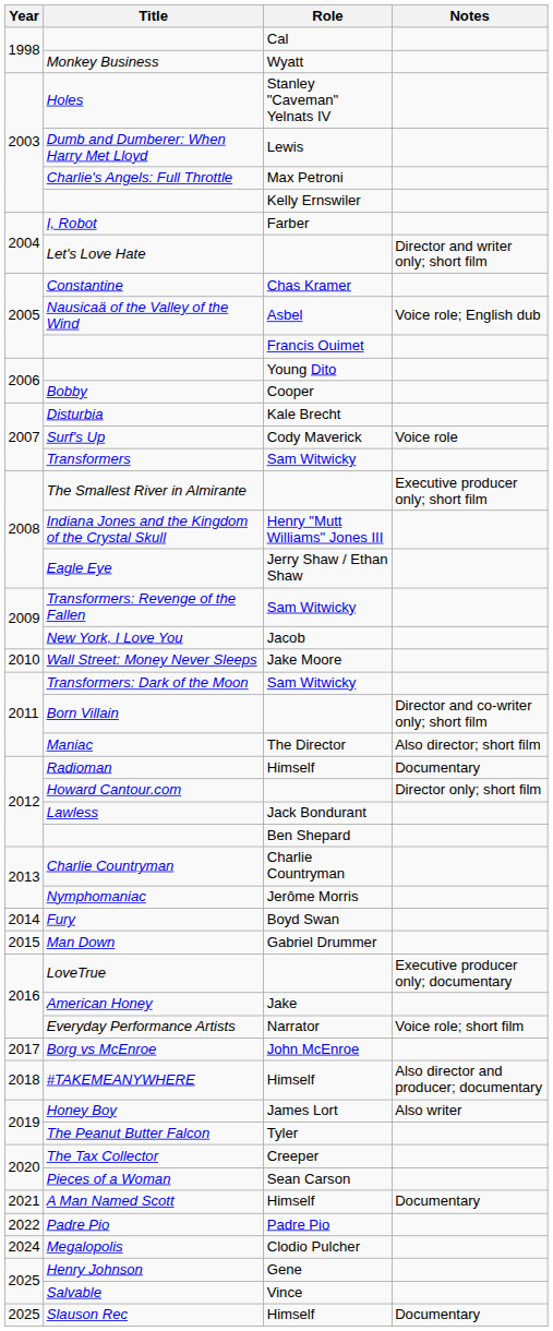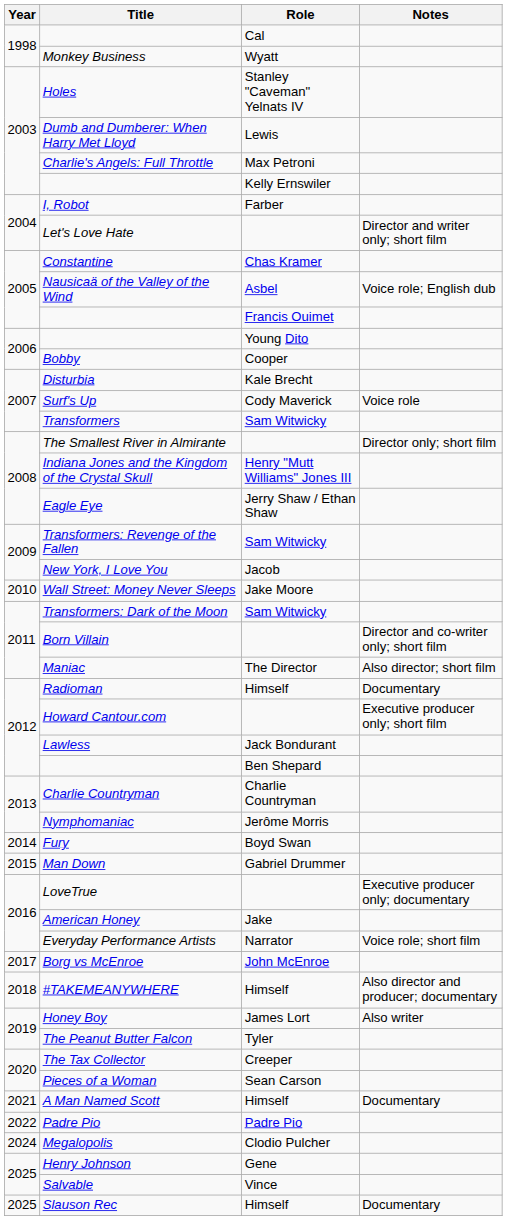The Smallest River in Almirante | Notes: Executive producer only; short film -> Director only; short film
Howard Cantour.com | Notes: Director only; short film -> Executive producer only; short film
